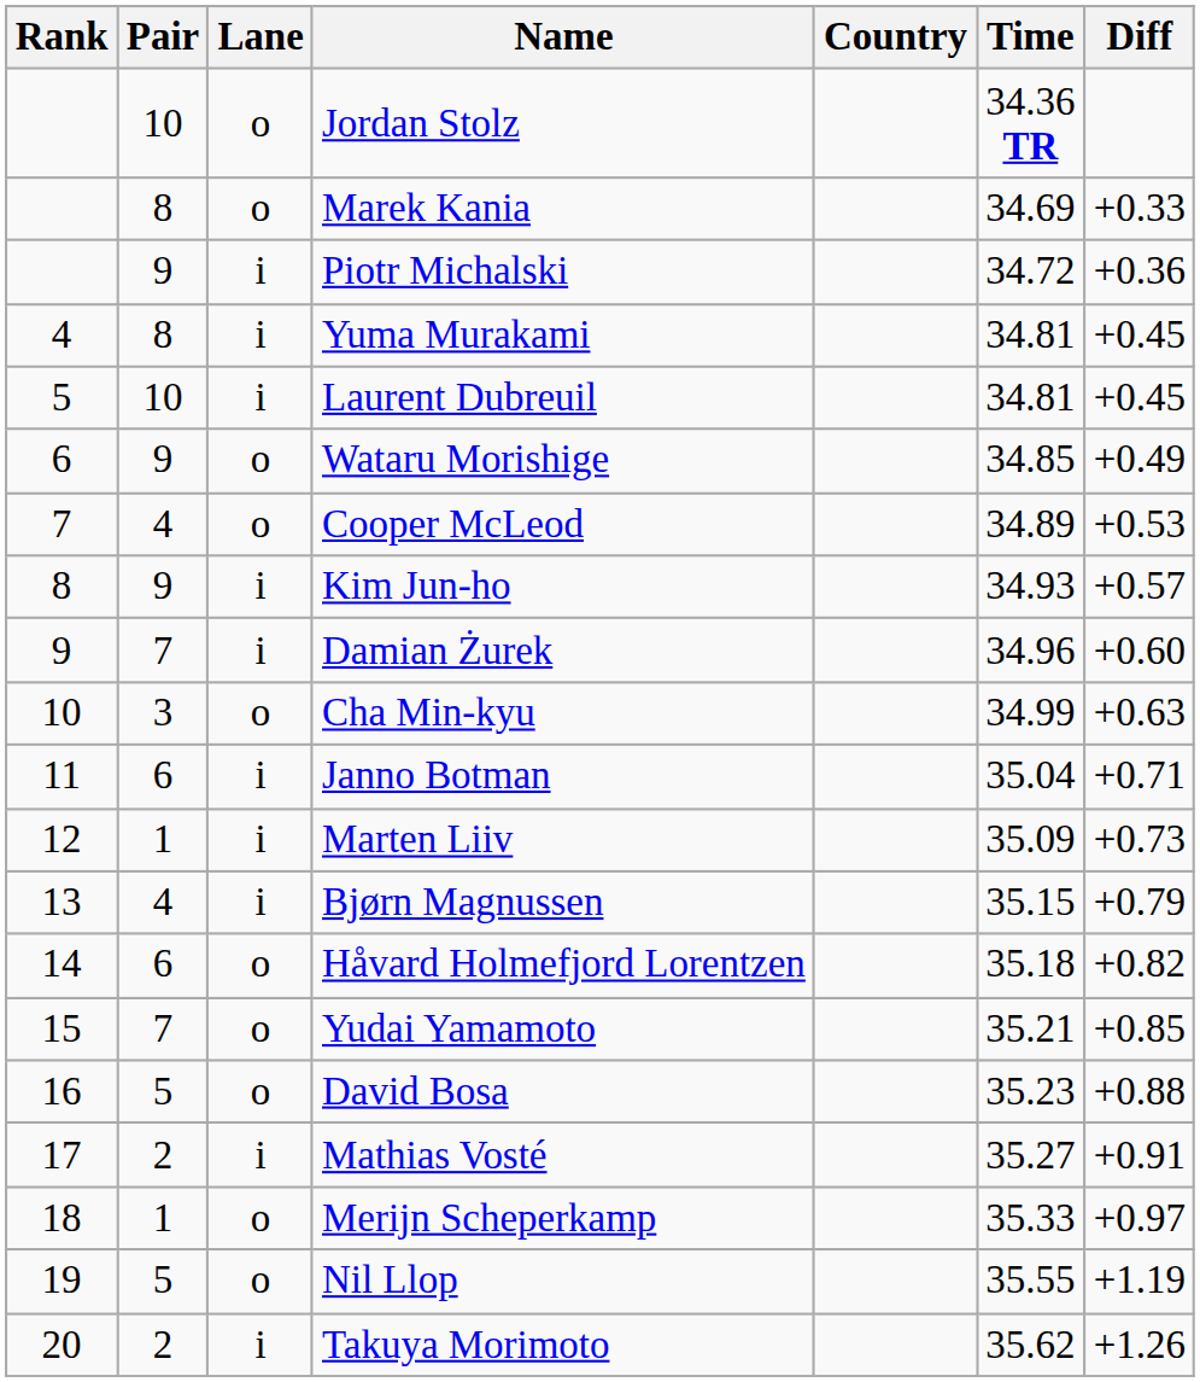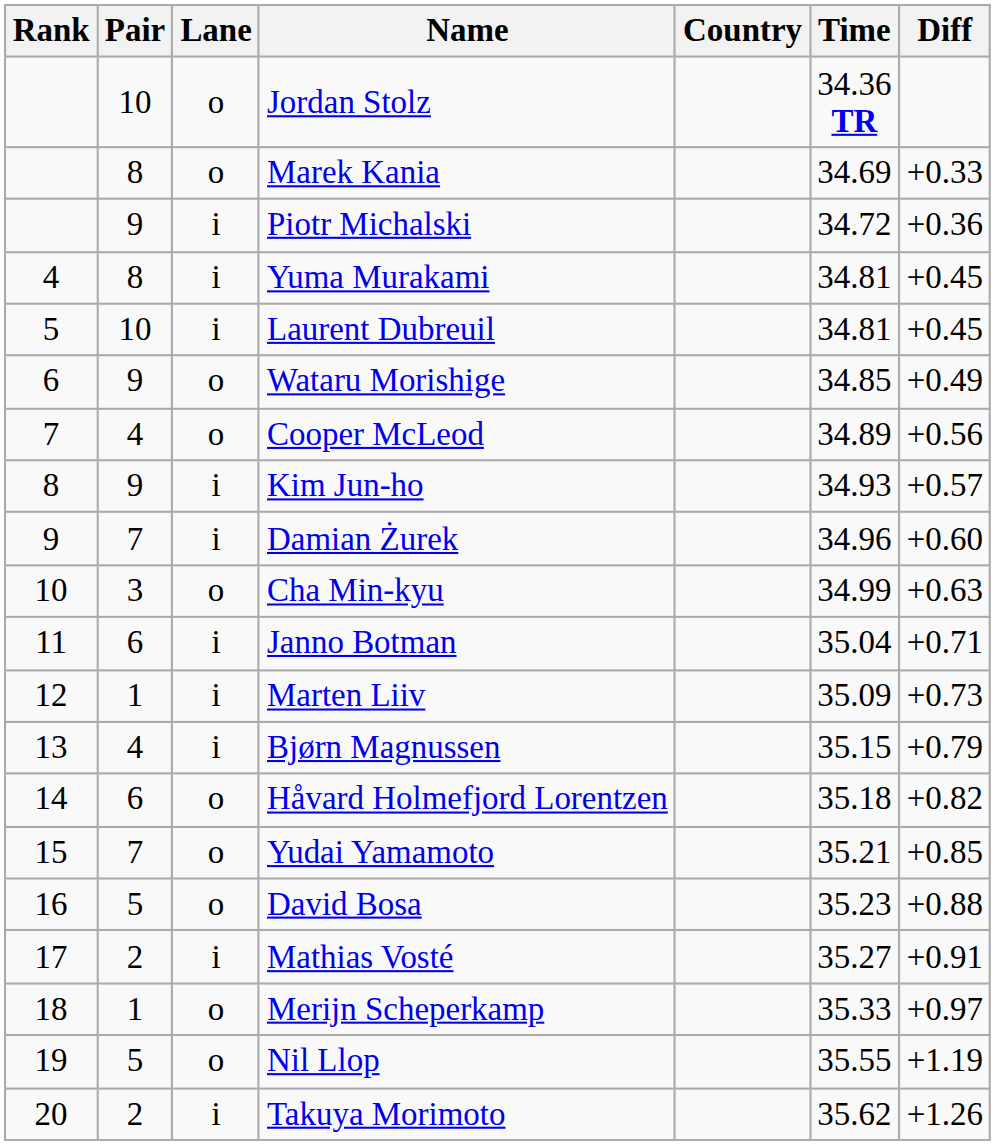Cooper McLeod | Diff: +0.53 -> +0.56
